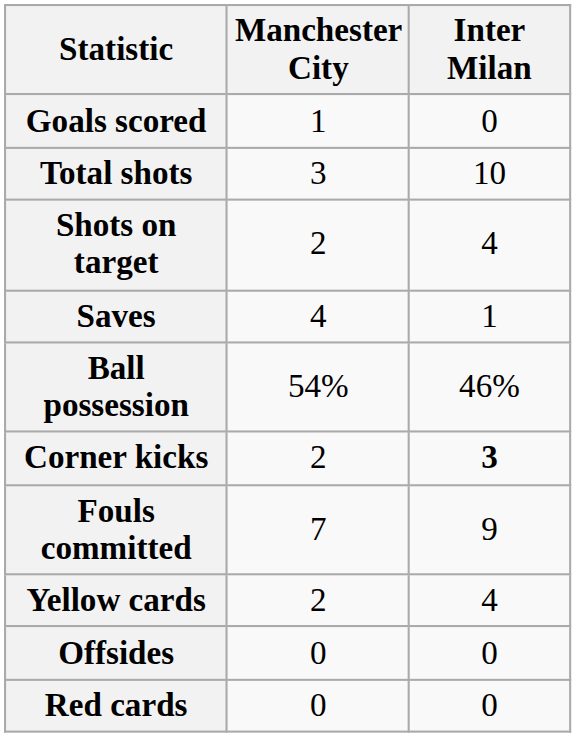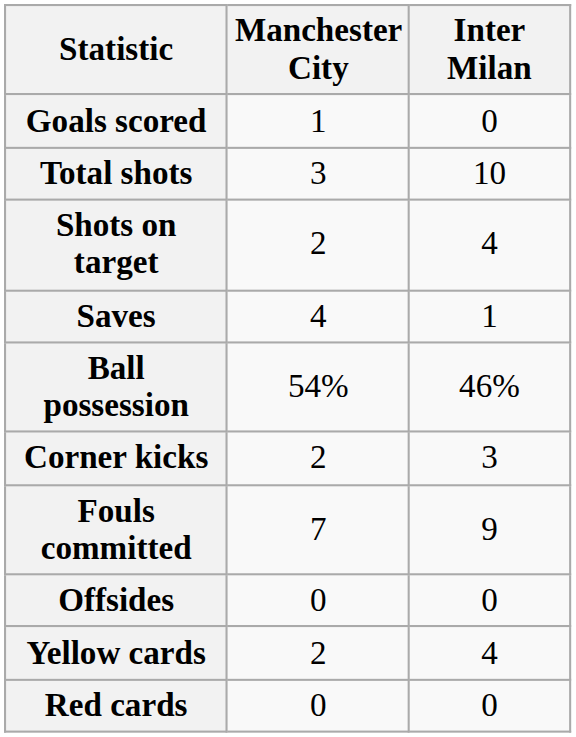Corner kicks | Inter Milan: bold -> normal
rows swapped: Offsides <-> Yellow cards
